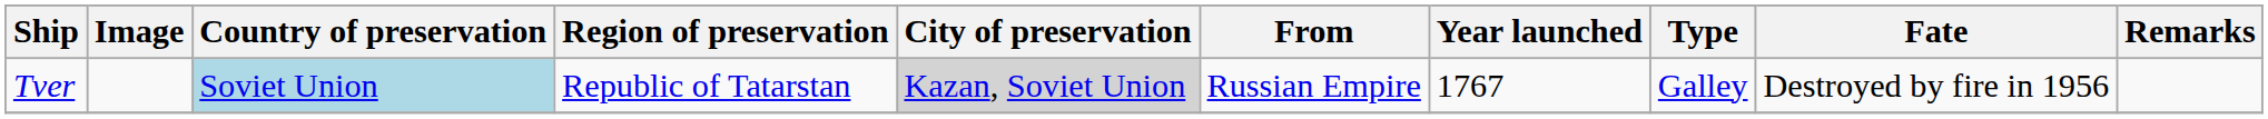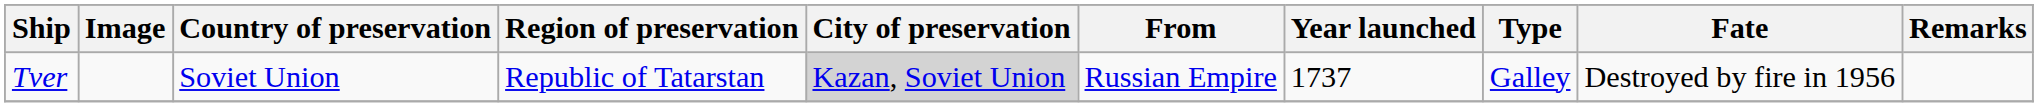Tver | Country of preservation: lightblue background -> no background
Tver | Year launched: 1767 -> 1737
